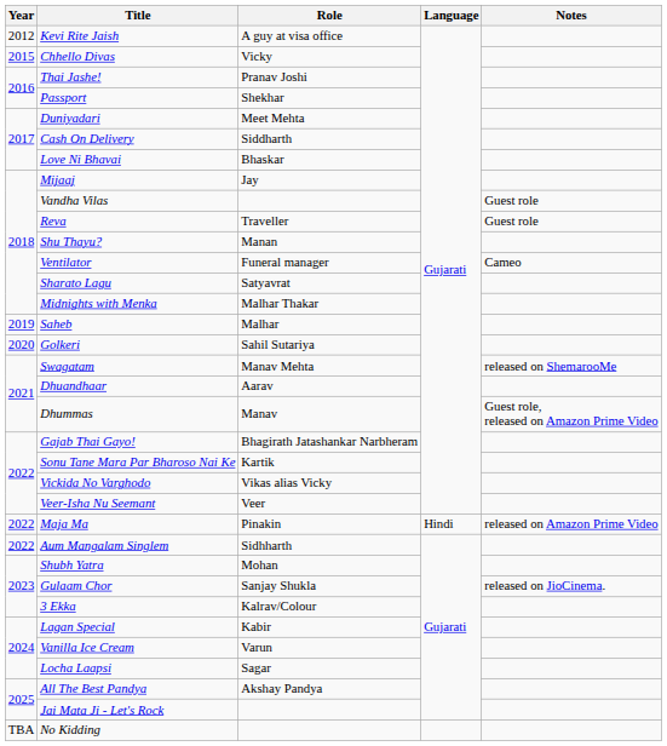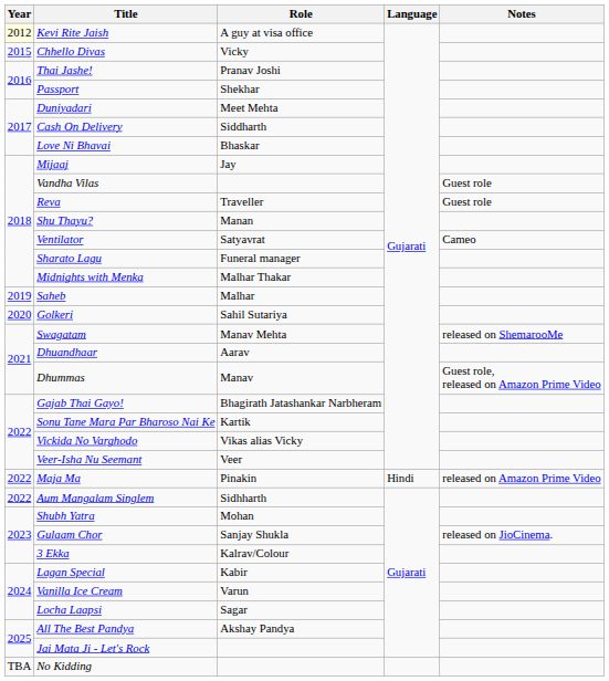Kevi Rite Jaish | Year: no background -> lightyellow background
Ventilator | Role: Funeral manager -> Satyavrat
Sharato Lagu | Role: Satyavrat -> Funeral manager
